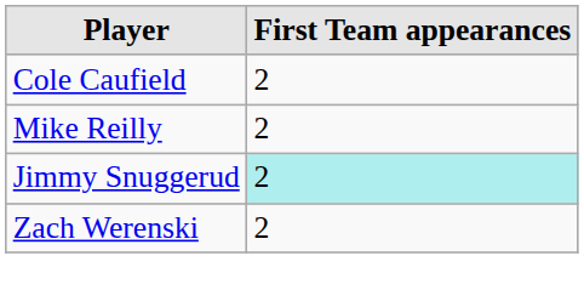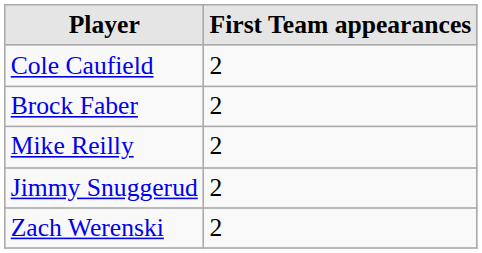+ row: Brock Faber | 2
Jimmy Snuggerud | First Team appearances: paleturquoise background -> no background
